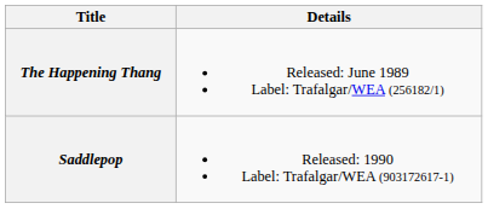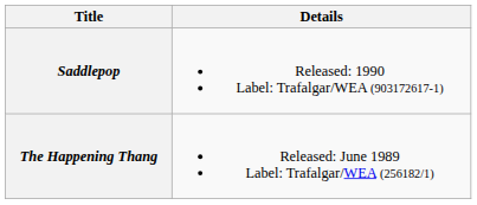rows swapped: The Happening Thang <-> Saddlepop
